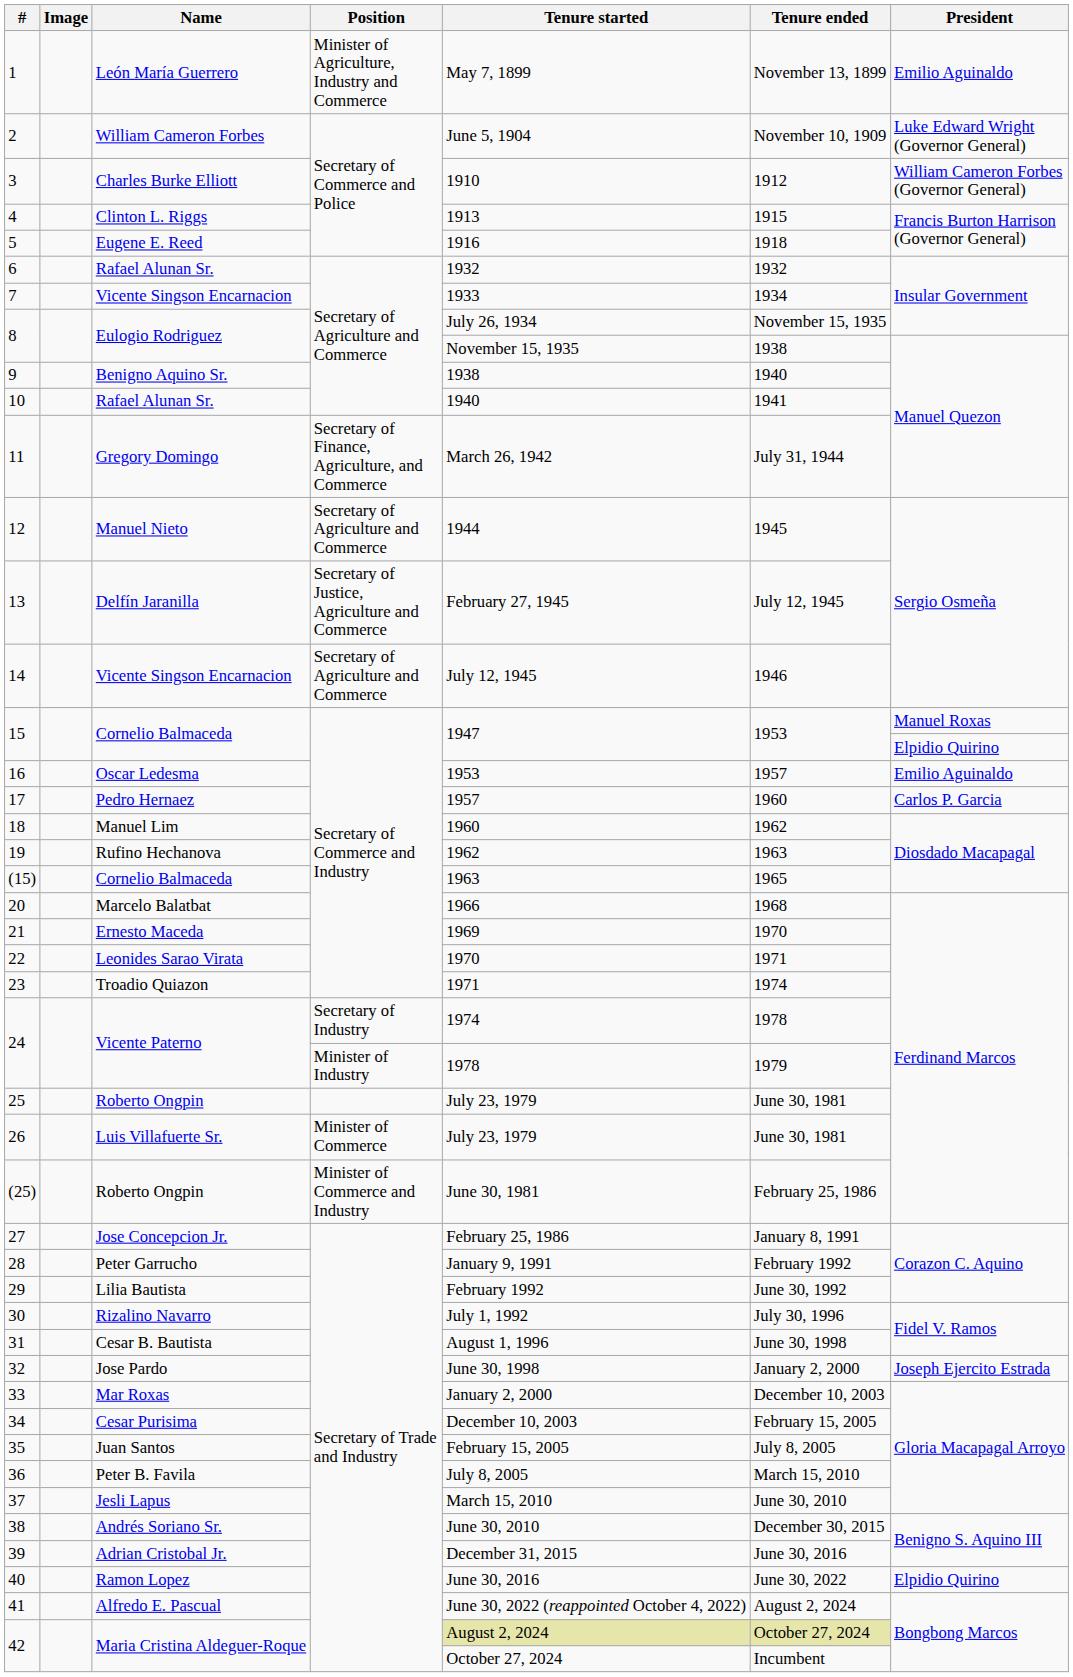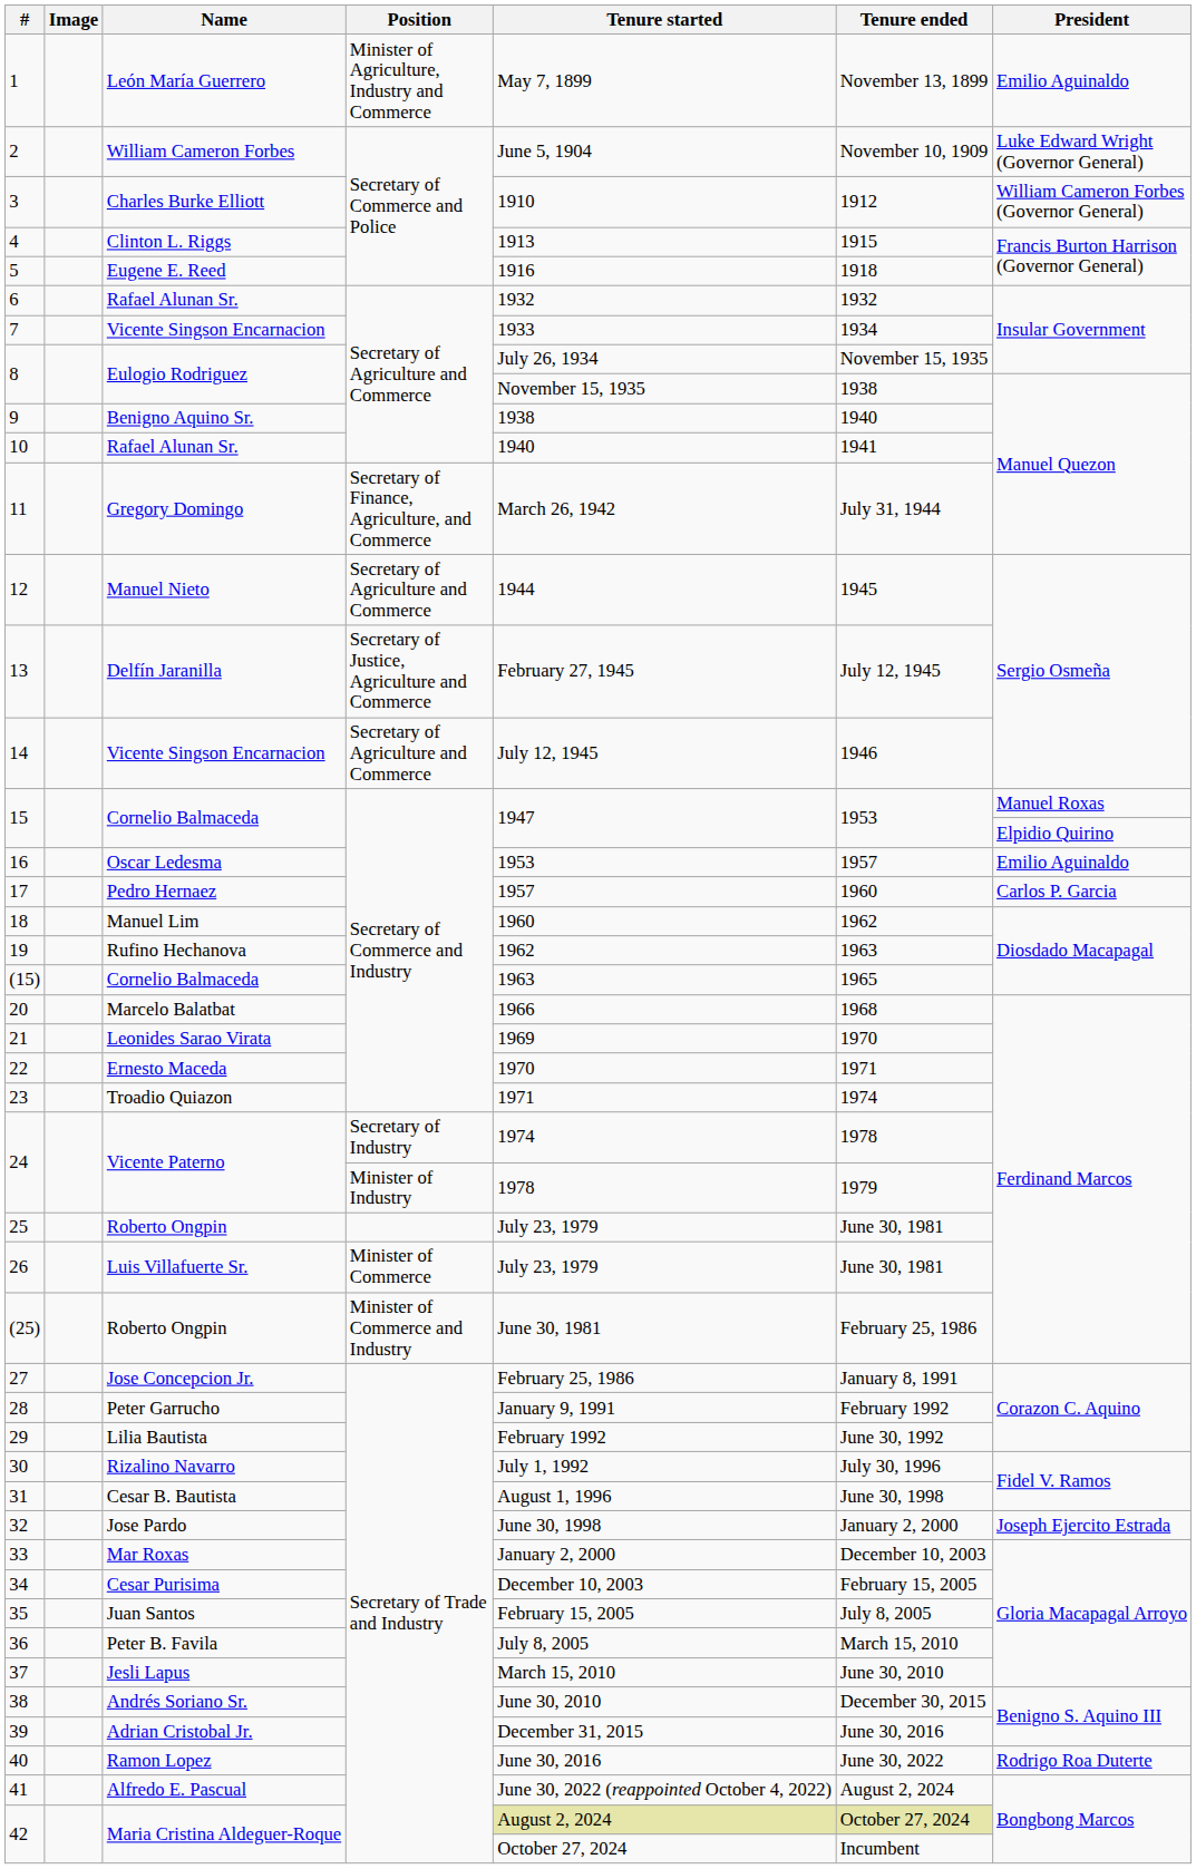21 | Name: Ernesto Maceda -> Leonides Sarao Virata
22 | Name: Leonides Sarao Virata -> Ernesto Maceda
40 | President: Elpidio Quirino -> Rodrigo Roa Duterte
